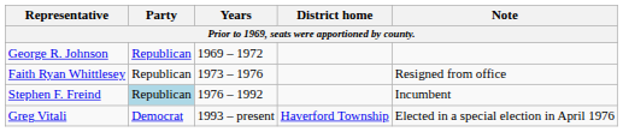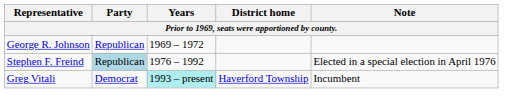- row: Faith Ryan Whittlesey | Republican | 1973 – 1976 | Resigned from office
Stephen F. Freind | Note: Incumbent -> Elected in a special election in April 1976
Greg Vitali | Years: no background -> paleturquoise background
Greg Vitali | Note: Elected in a special election in April 1976 -> Incumbent
